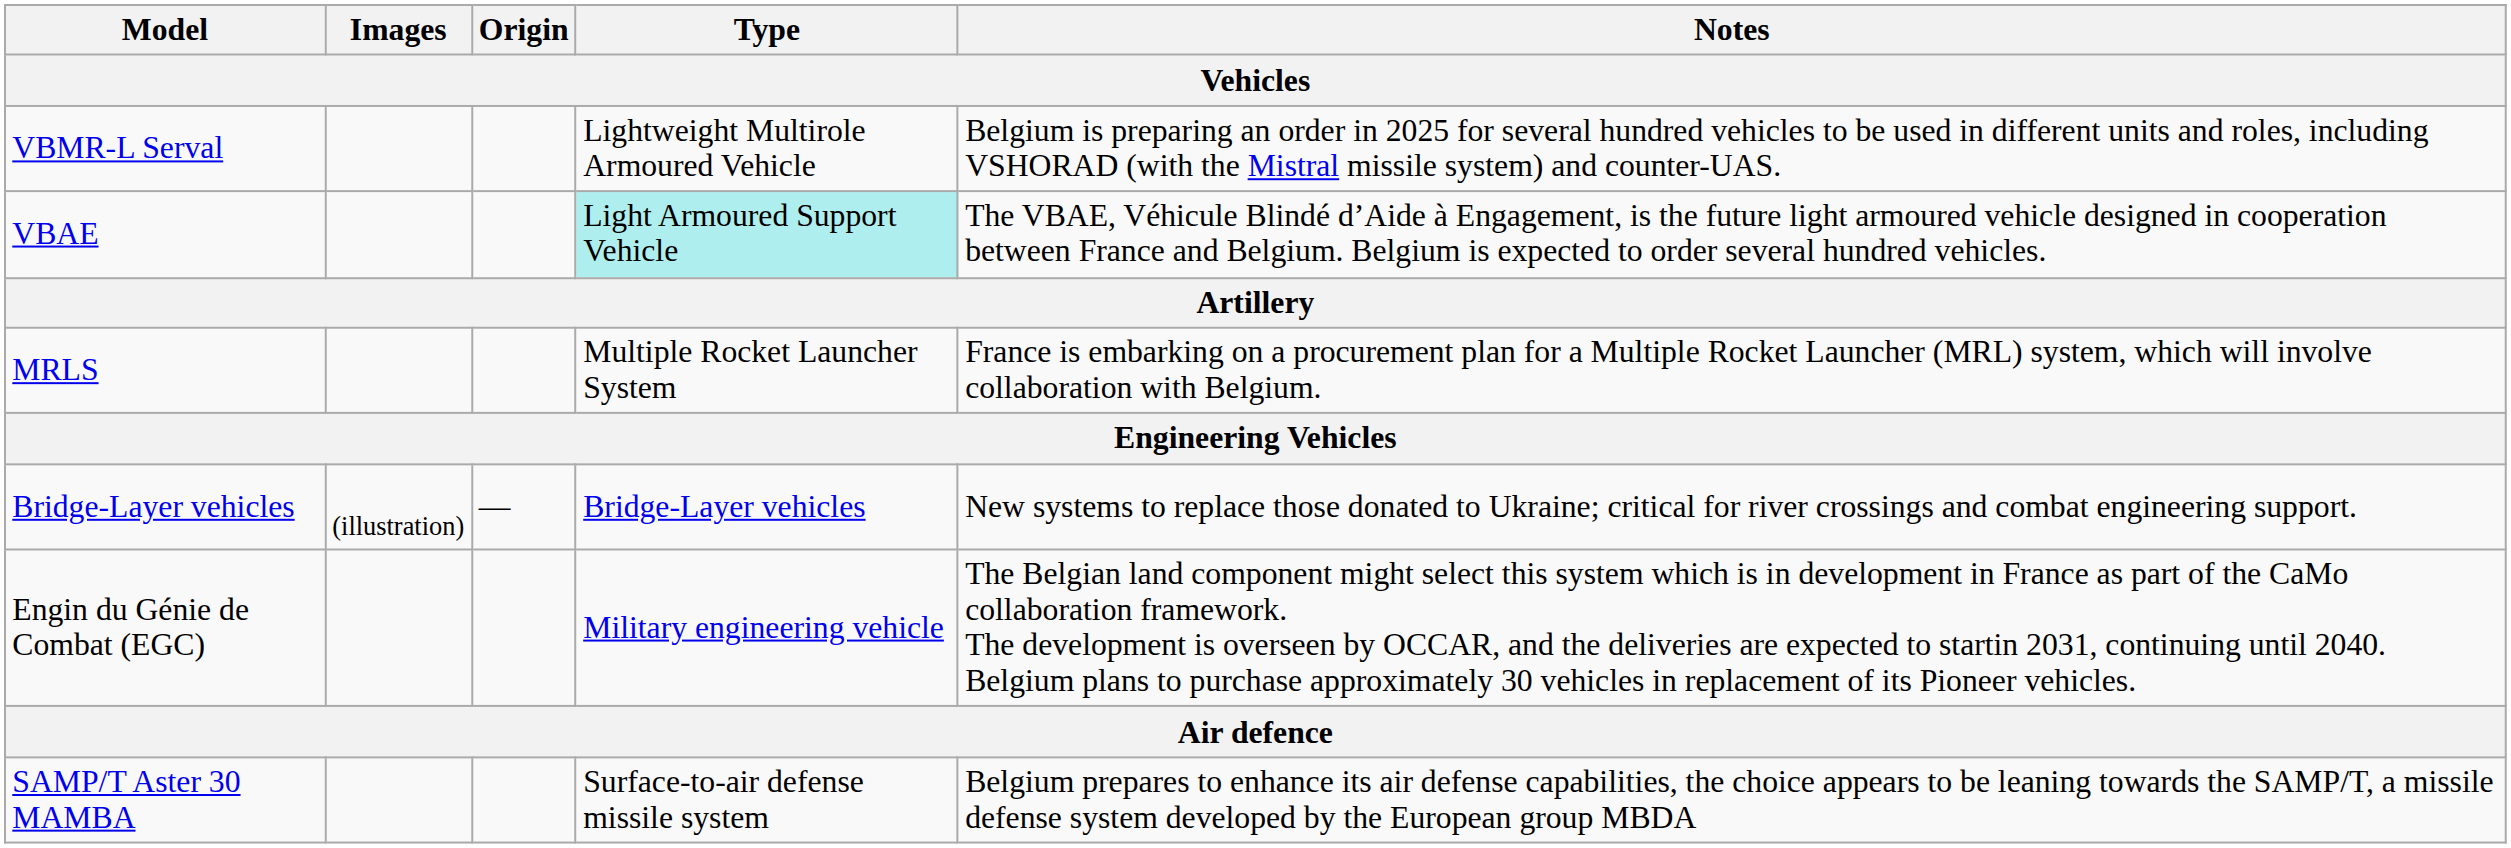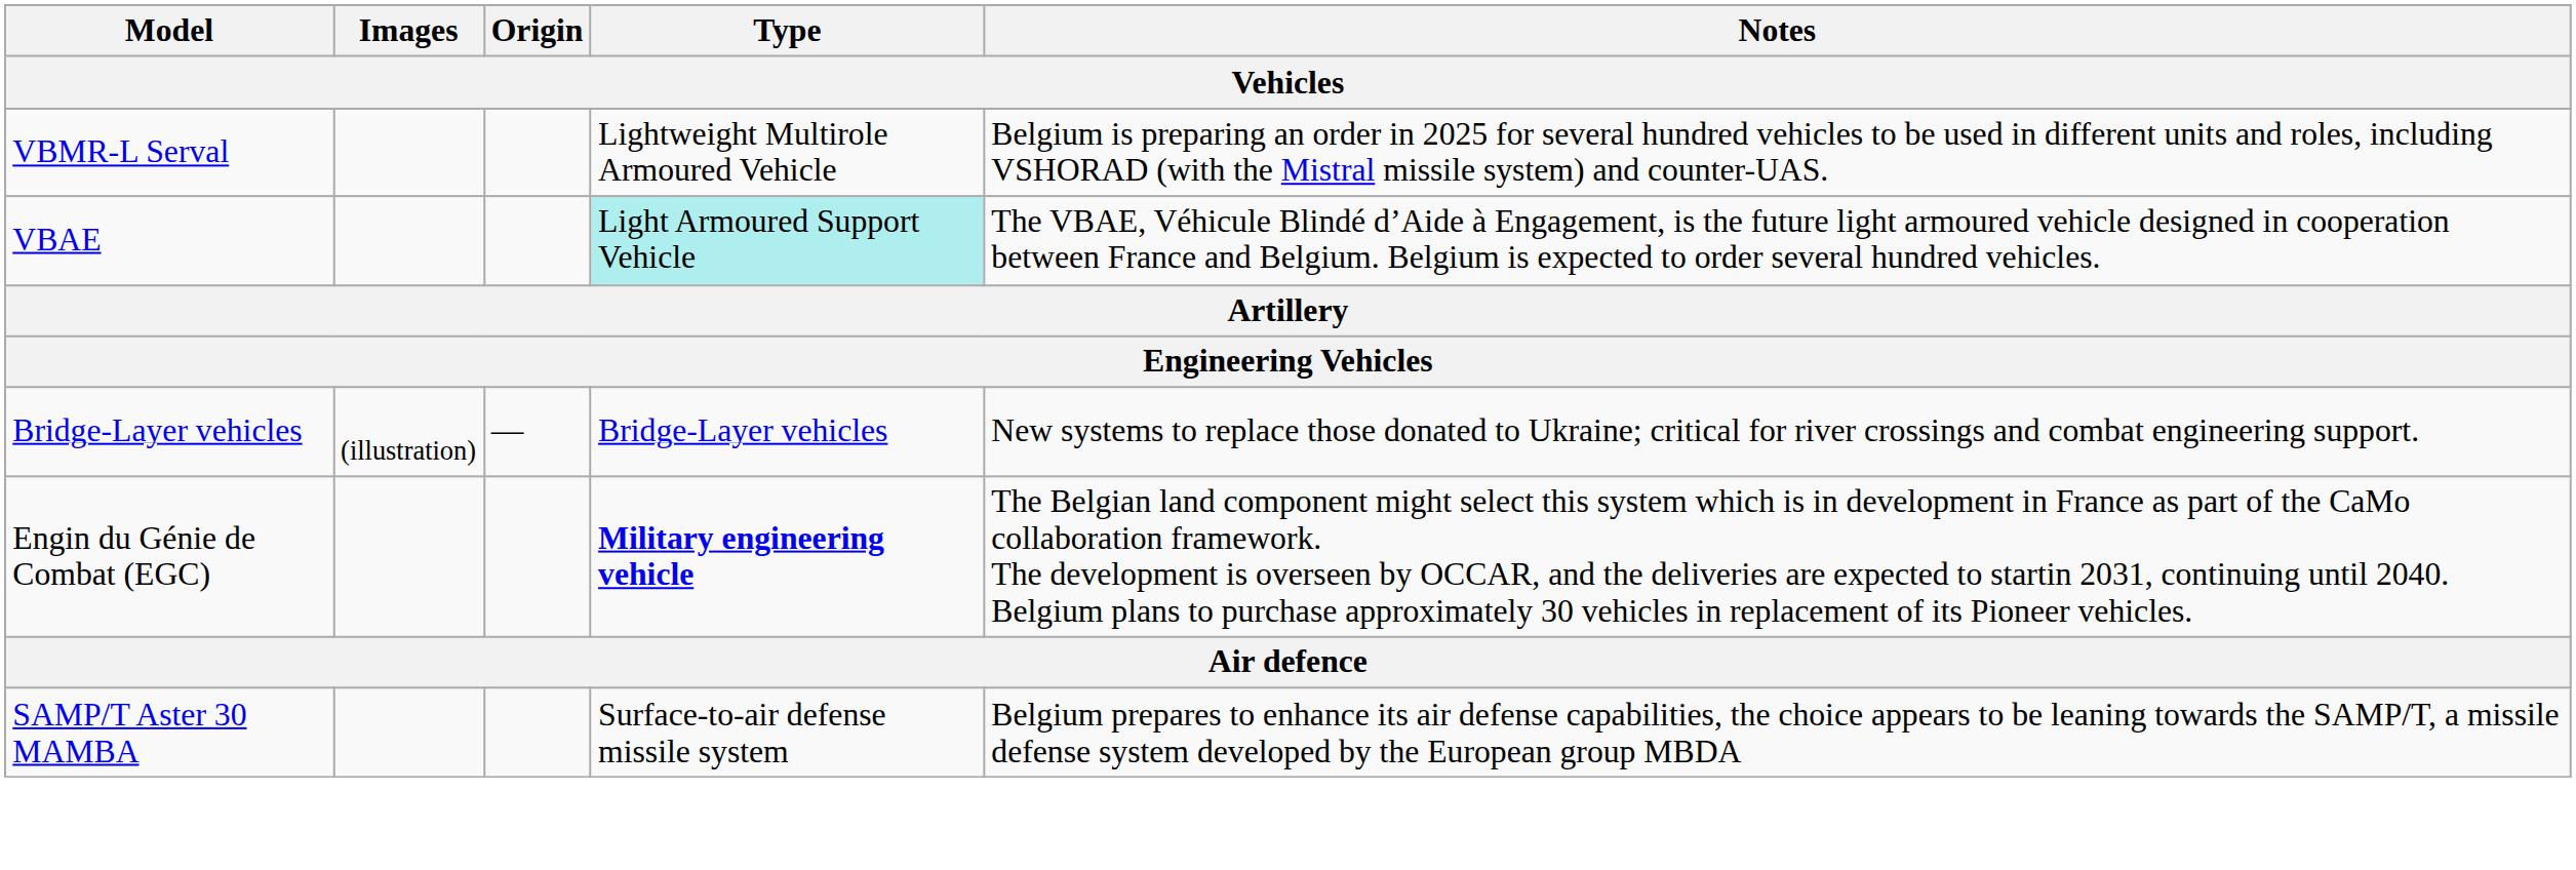- row: MRLS | Multiple Rocket Launcher System | France is embarking on a procurement plan for a Multiple Rocket Launcher (MRL) system, which will involve collaboration with Belgium.
Engin du Génie de Combat (EGC) | Type: normal -> bold
